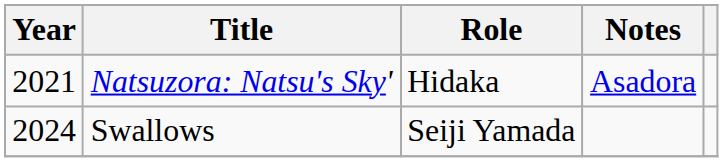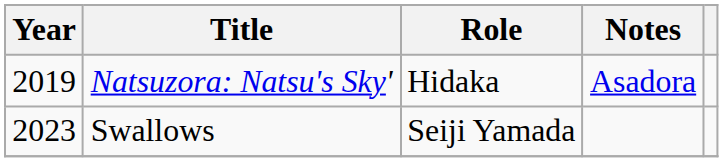Natsuzora: Natsu's Sky' | Year: 2021 -> 2019
Swallows | Year: 2024 -> 2023
